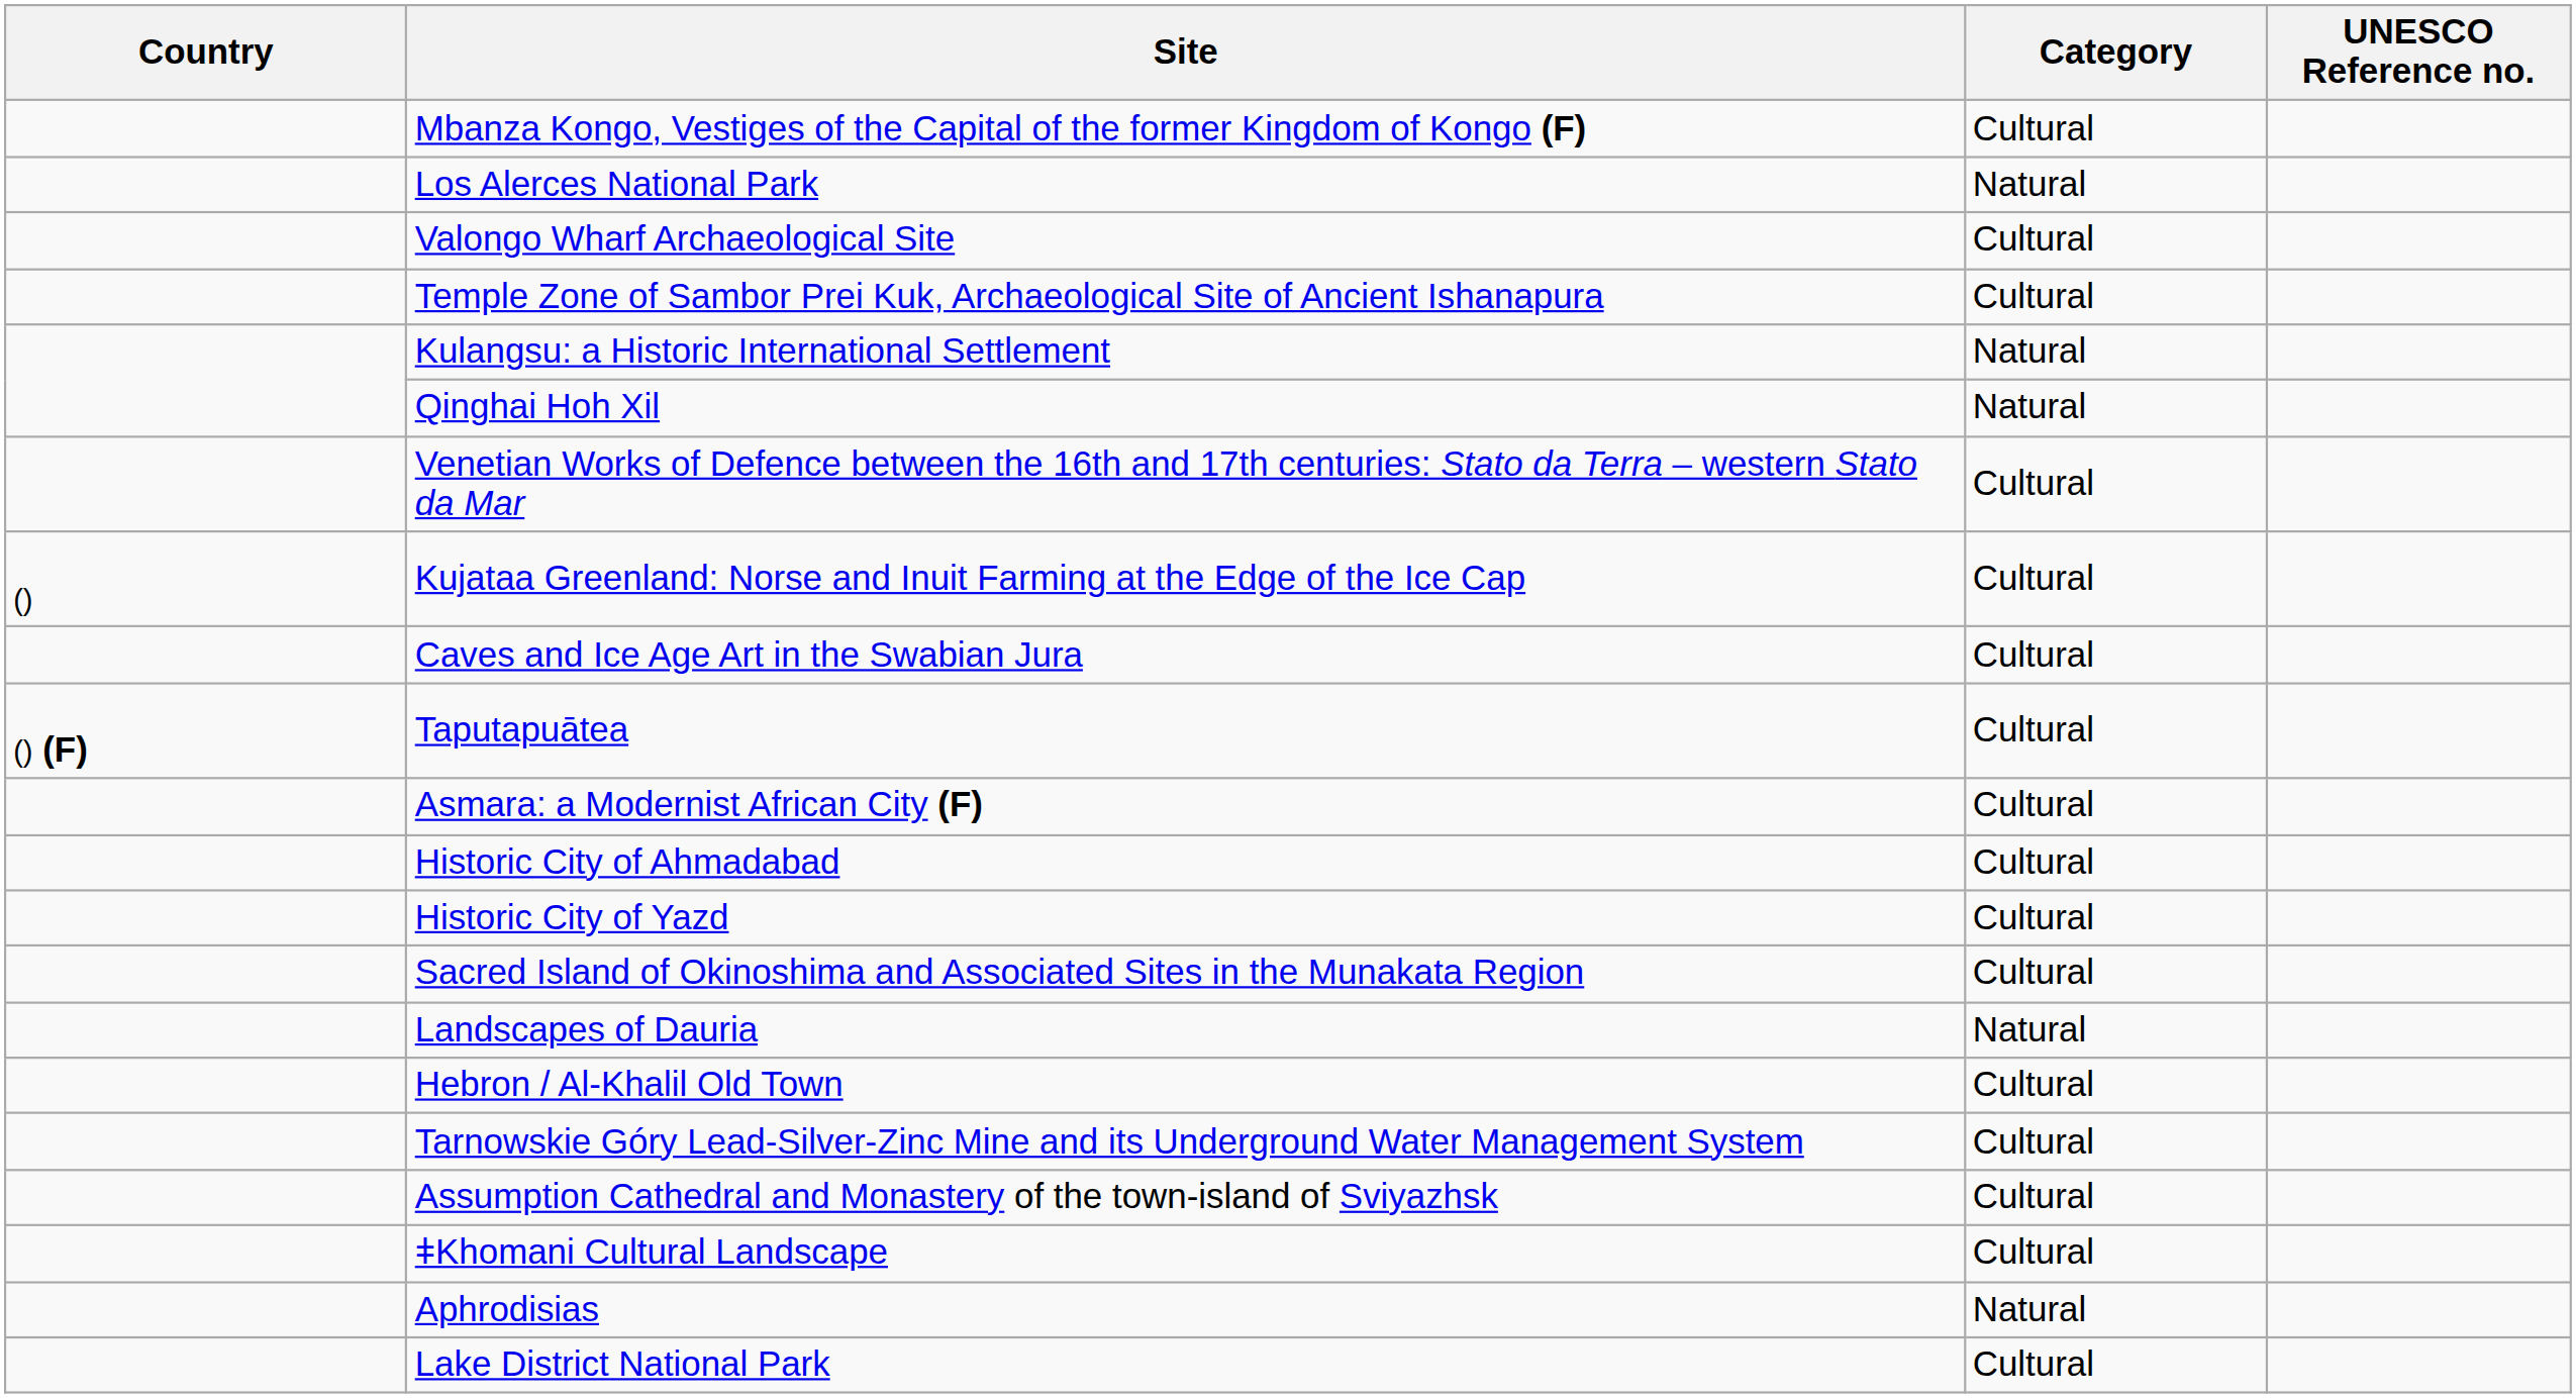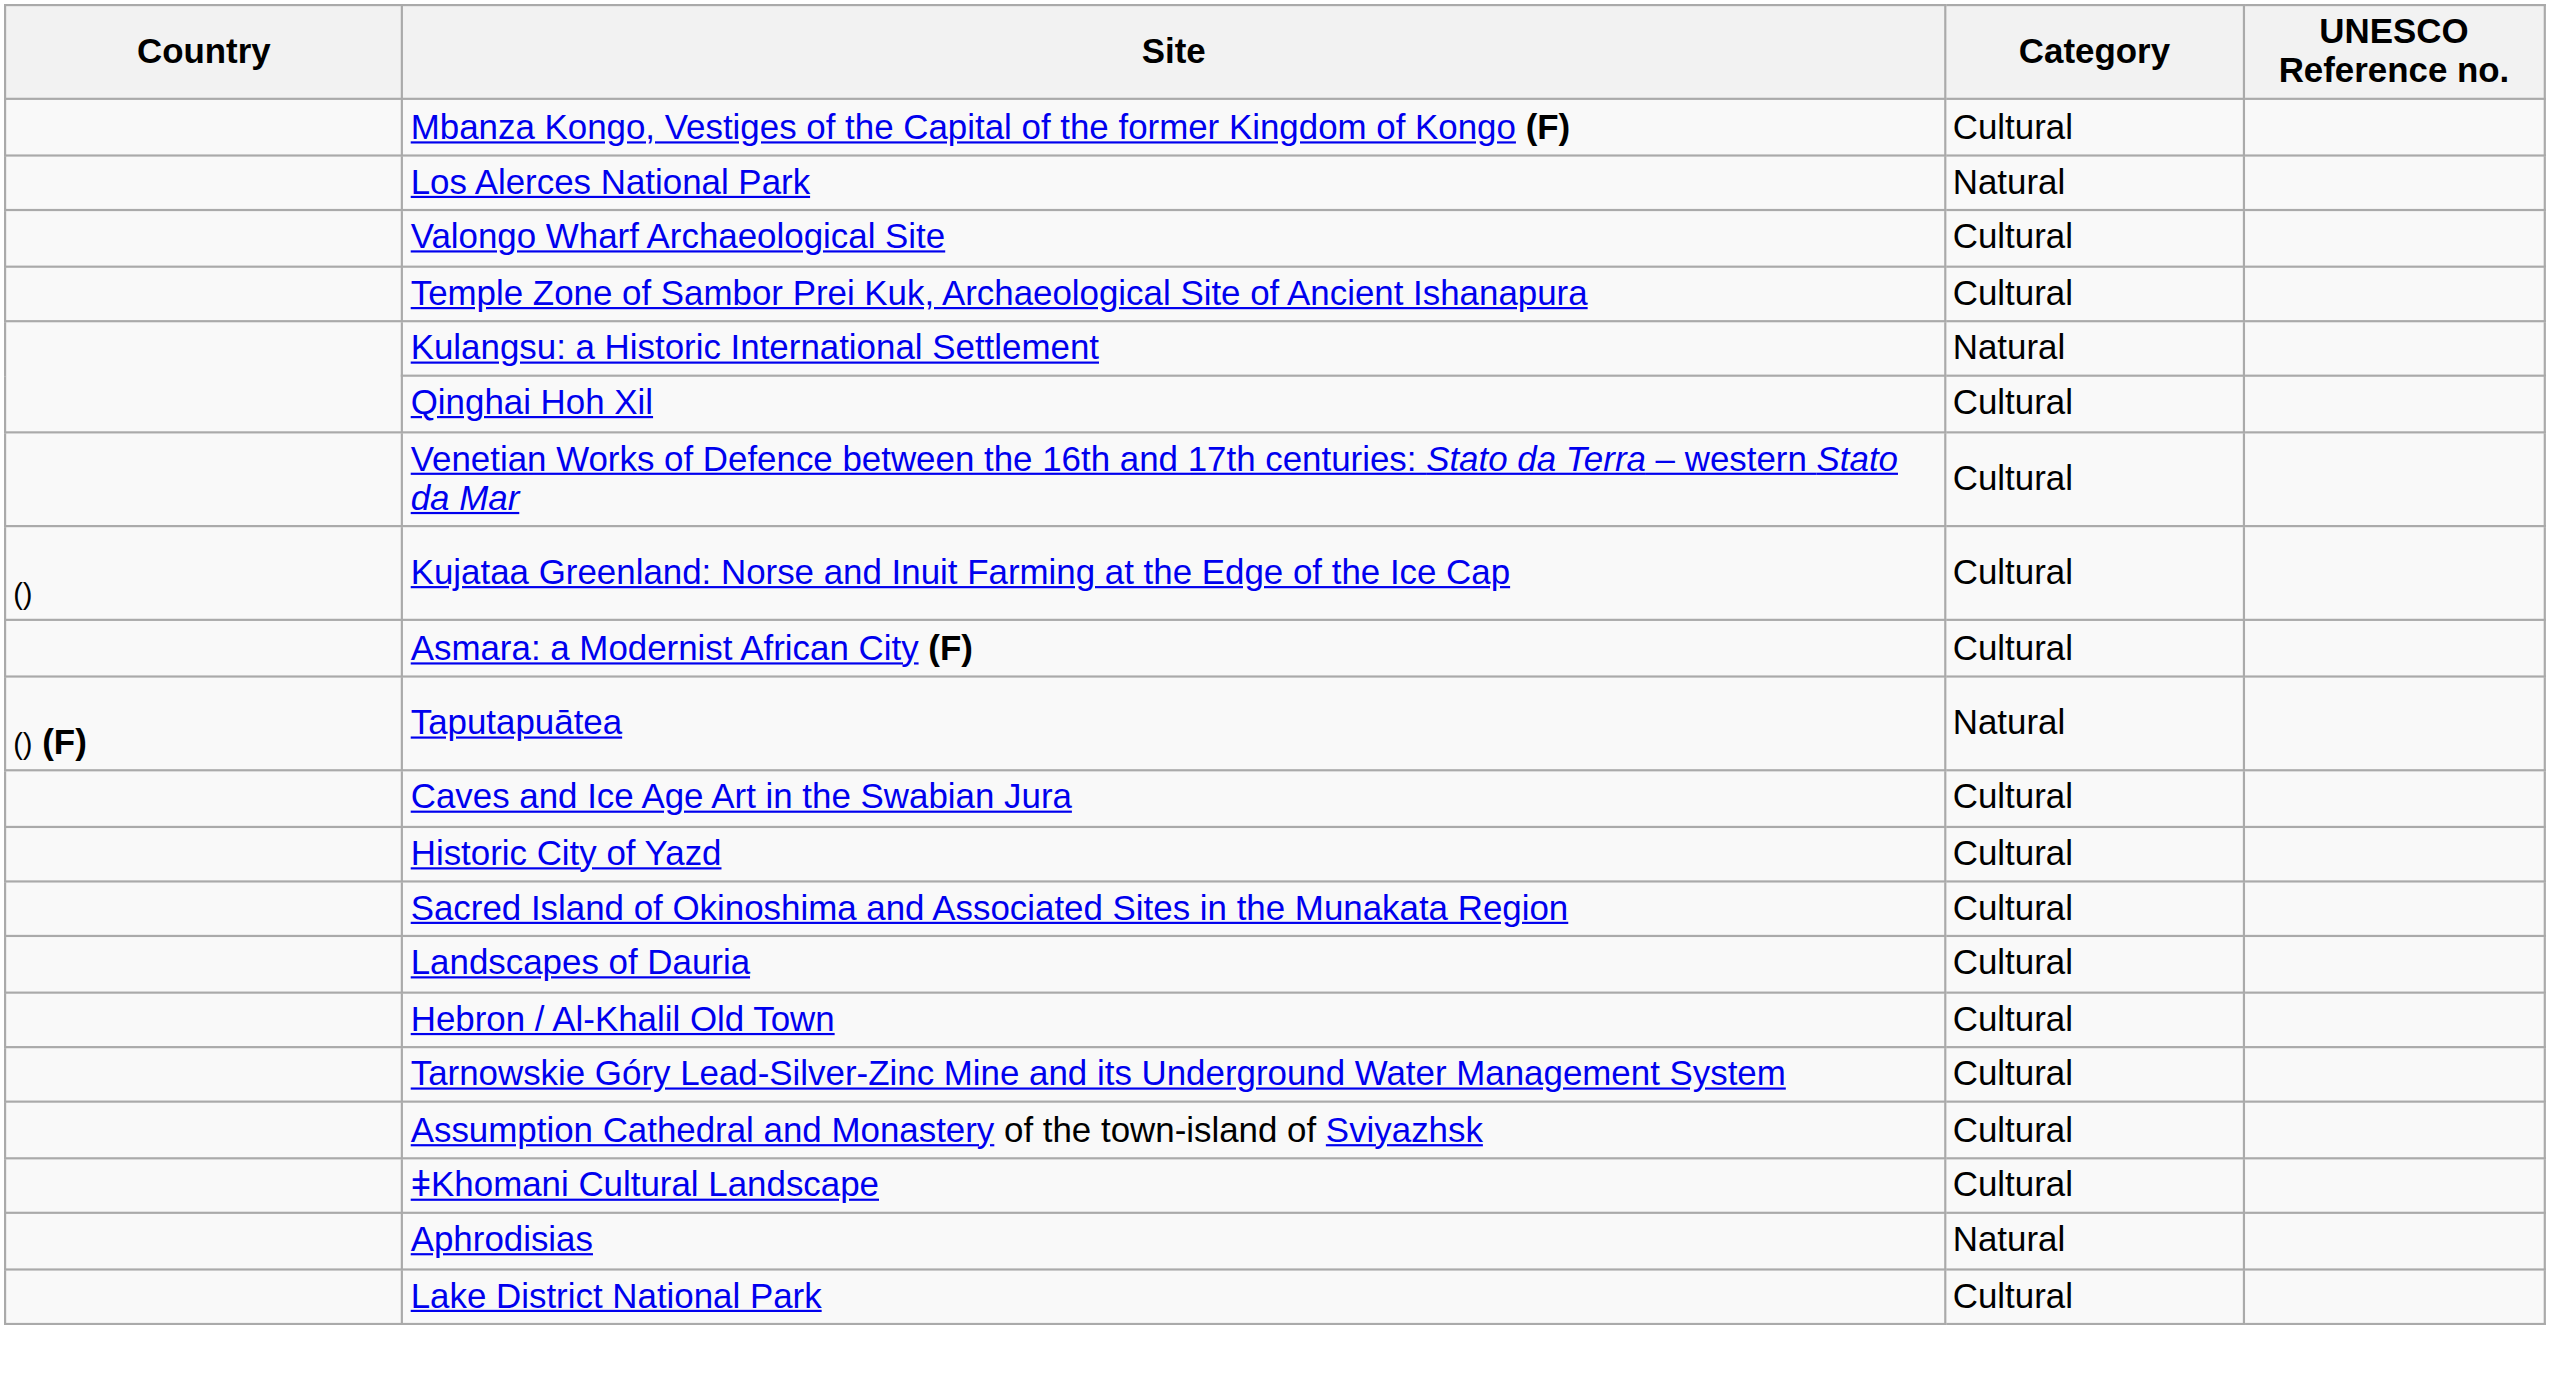Qinghai Hoh Xil | Category: Natural -> Cultural
rows swapped: Asmara: a Modernist African City (F) <-> Caves and Ice Age Art in the Swabian Jura
Taputapuātea | Category: Cultural -> Natural
- row: Historic City of Ahmadabad | Cultural
Landscapes of Dauria | Category: Natural -> Cultural
